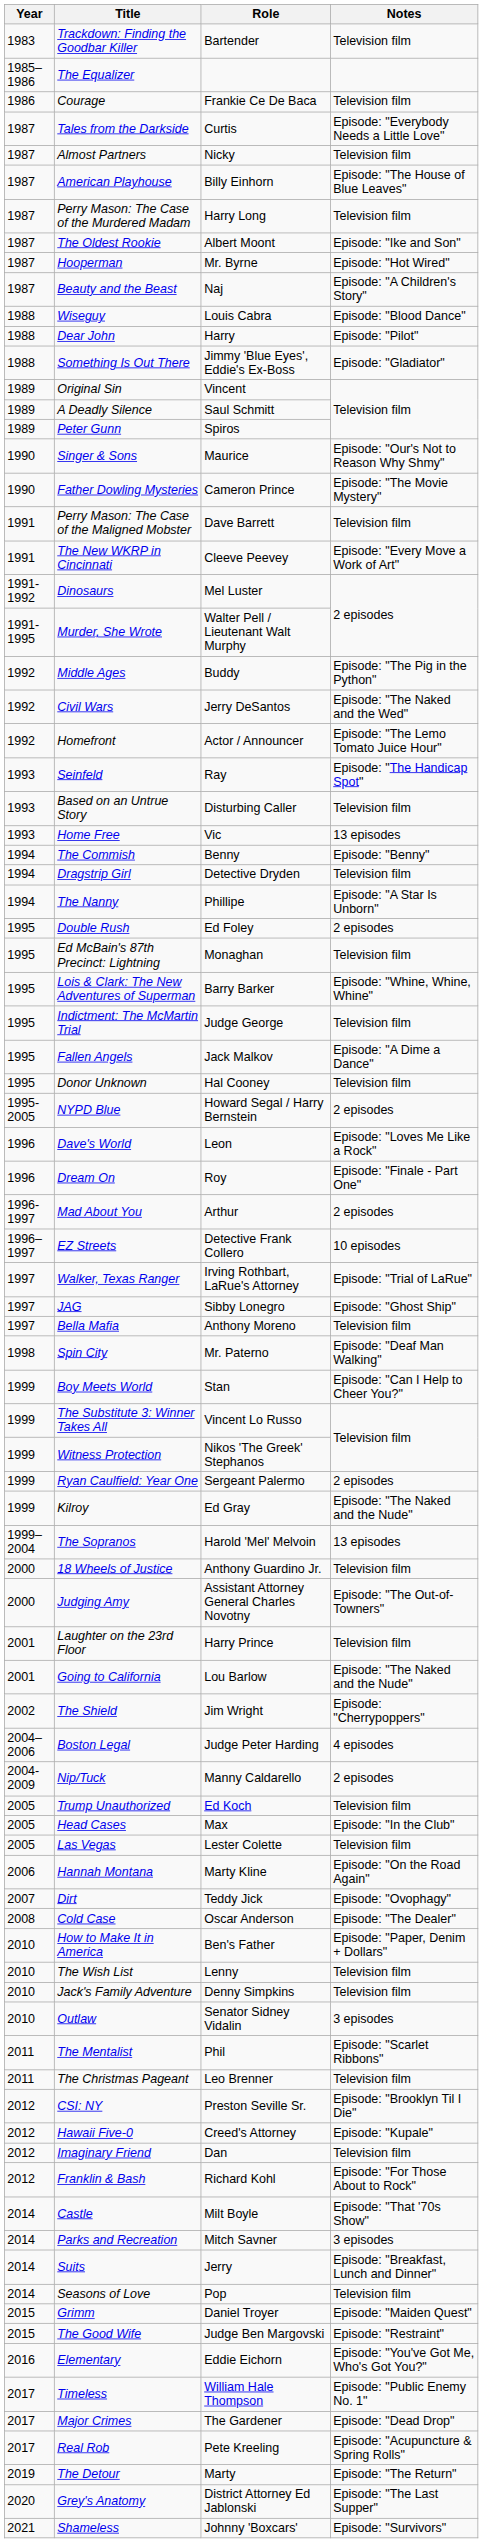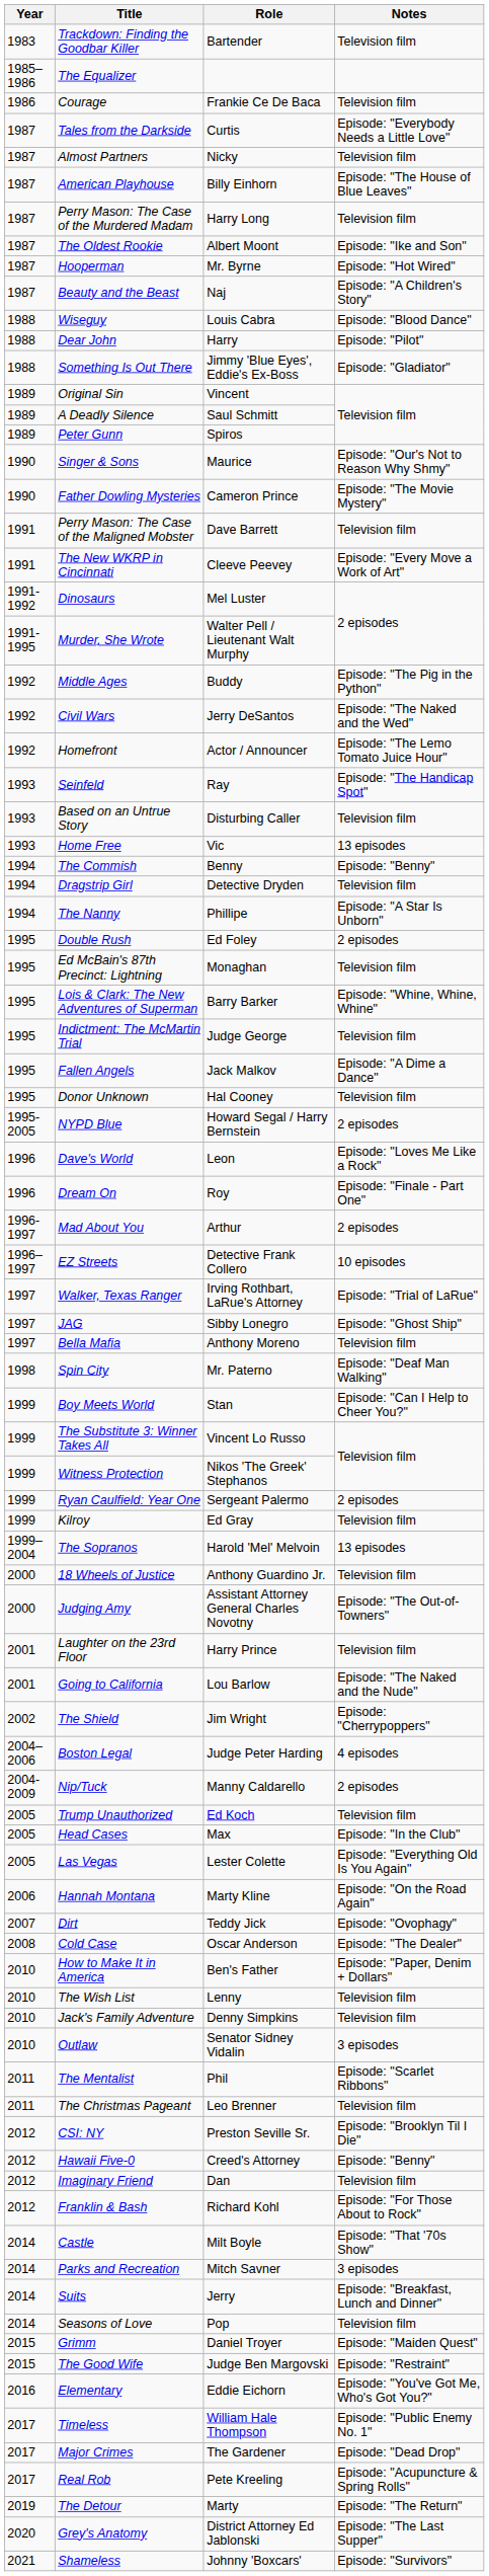Kilroy | Notes: Episode: "The Naked and the Nude" -> Television film
Las Vegas | Notes: Television film -> Episode: "Everything Old Is You Again"
Hawaii Five-0 | Notes: Episode: "Kupale" -> Episode: "Benny"
